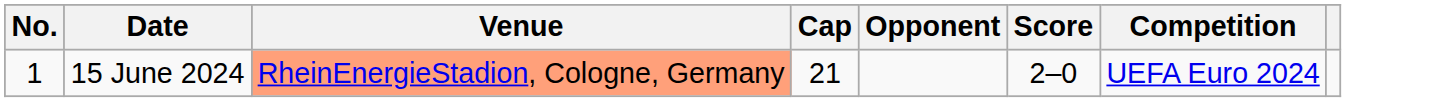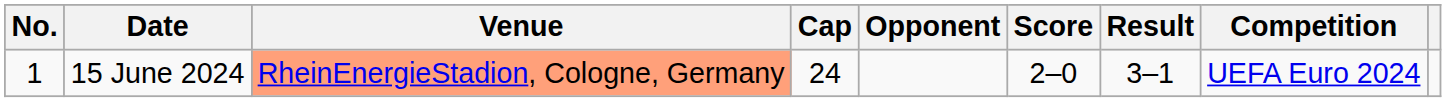+ column: Result | 3–1
15 June 2024 | Cap: 21 -> 24
